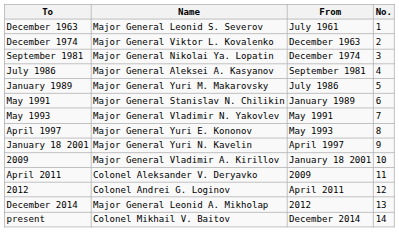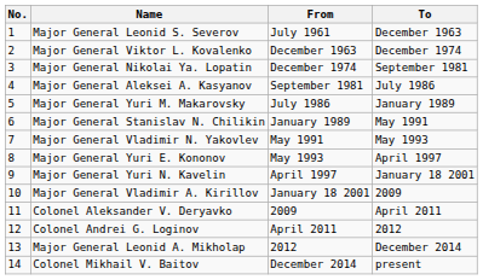columns swapped: No. <-> To
